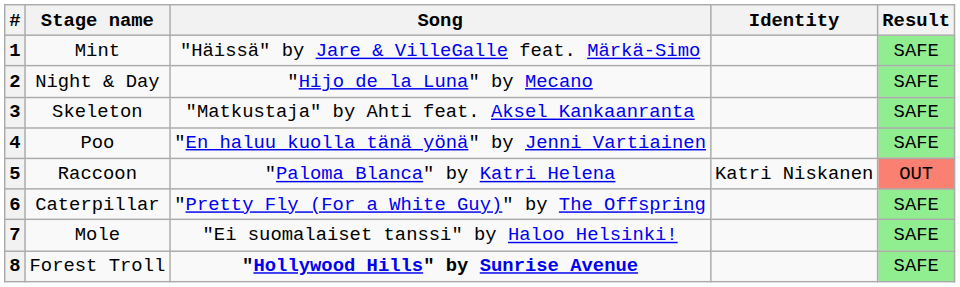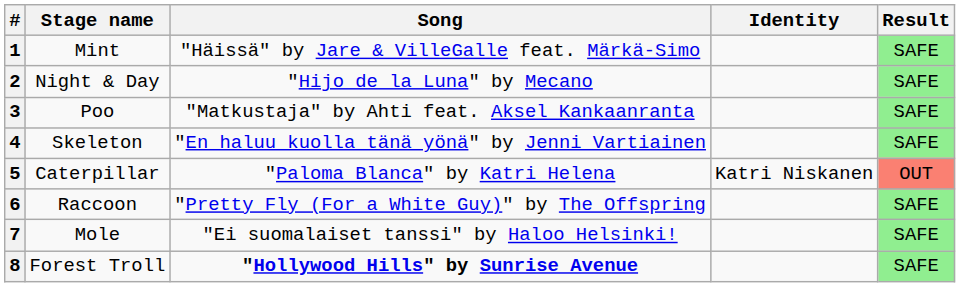3 | Stage name: Skeleton -> Poo
4 | Stage name: Poo -> Skeleton
5 | Stage name: Raccoon -> Caterpillar
6 | Stage name: Caterpillar -> Raccoon
